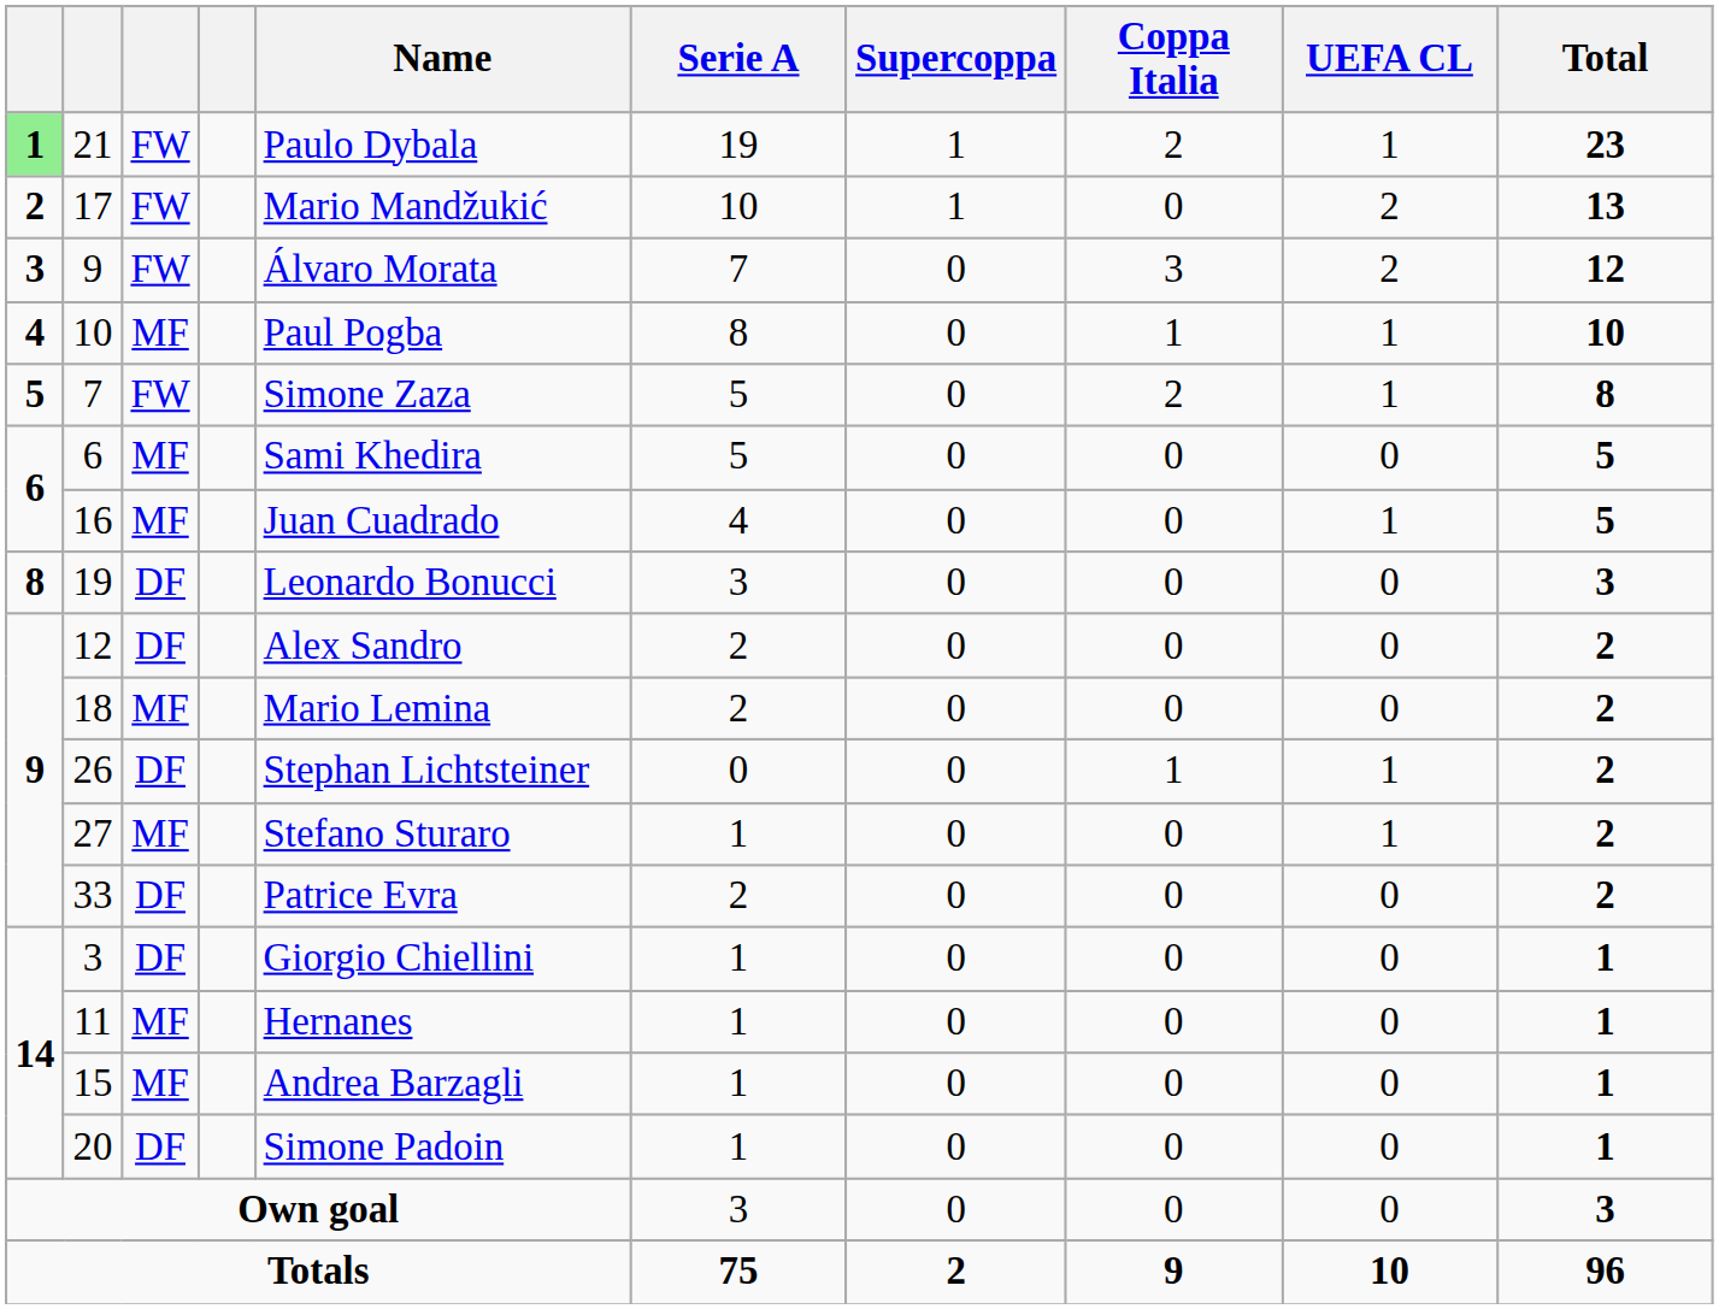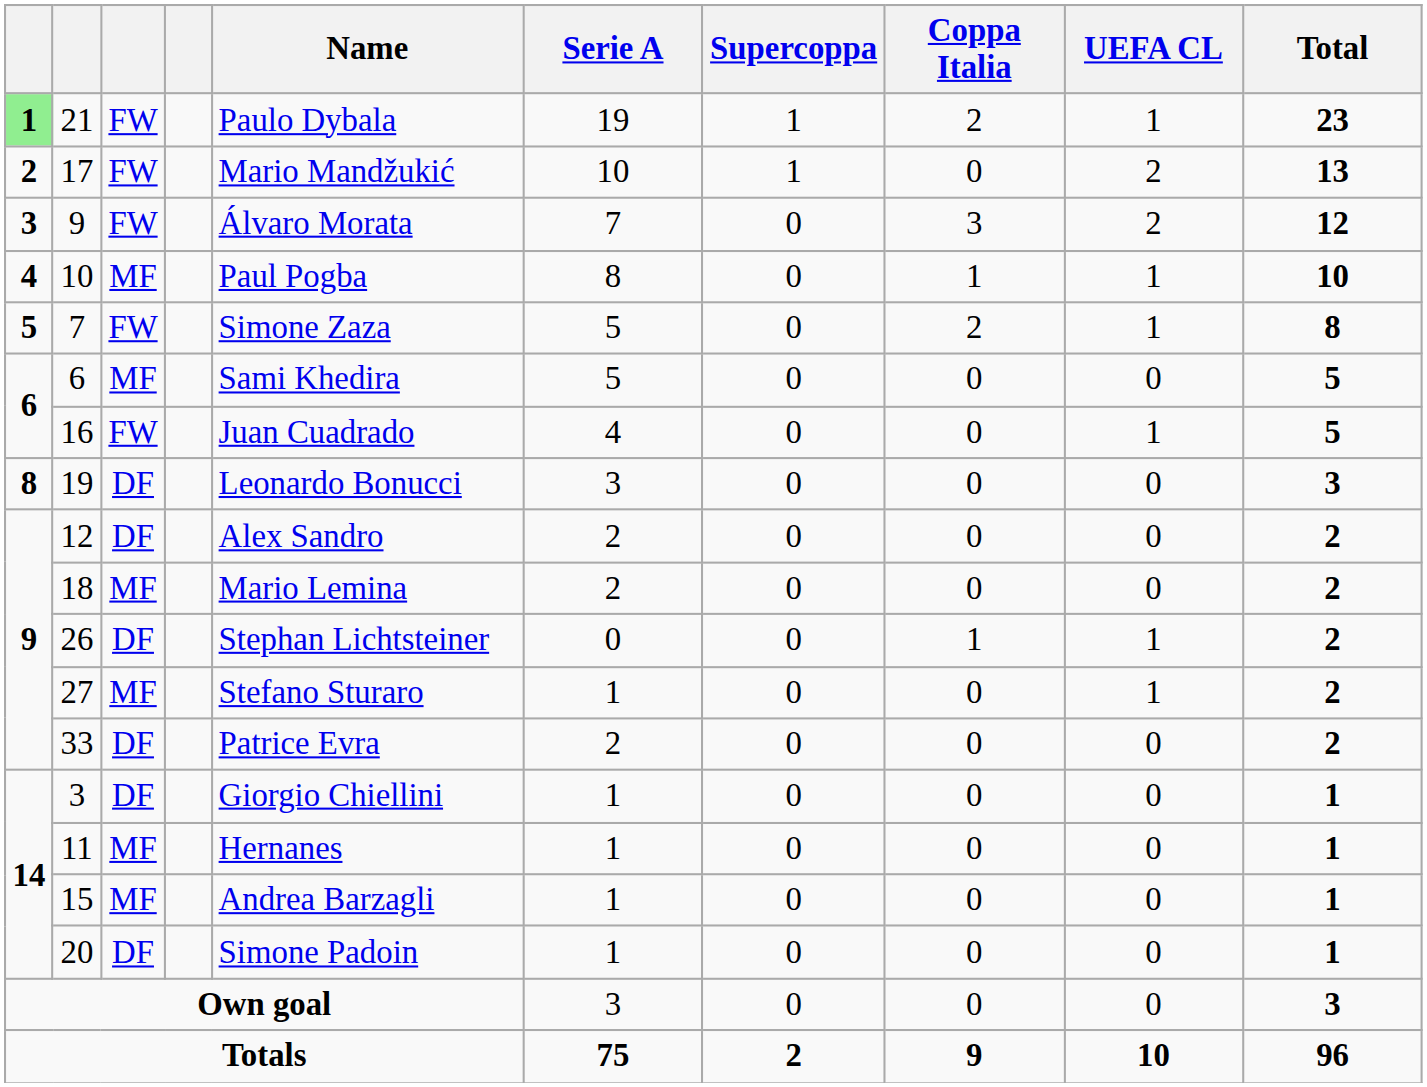16 | column 3: MF -> FW
